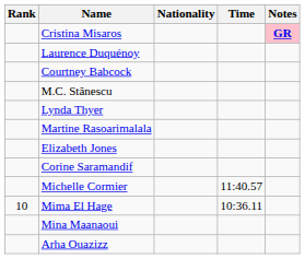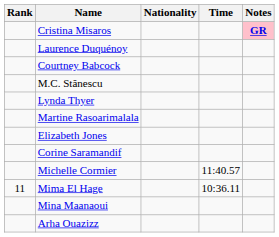Mima El Hage | Rank: 10 -> 11
